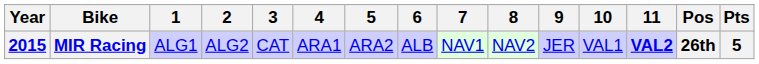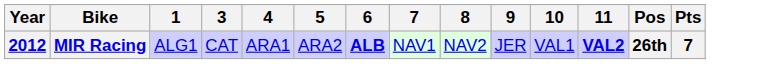- column: 2 | ALG2
MIR Racing | Year: 2015 -> 2012
MIR Racing | 6: normal -> bold
MIR Racing | Pts: 5 -> 7
